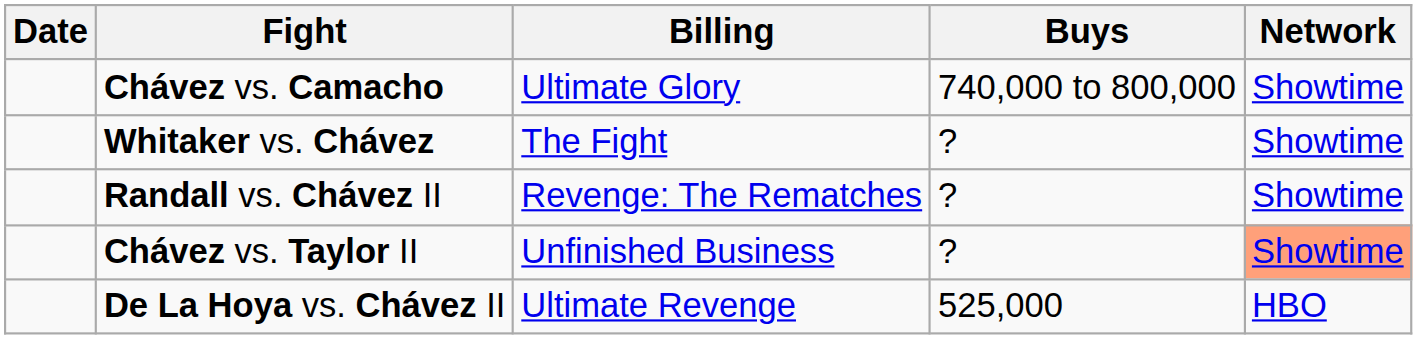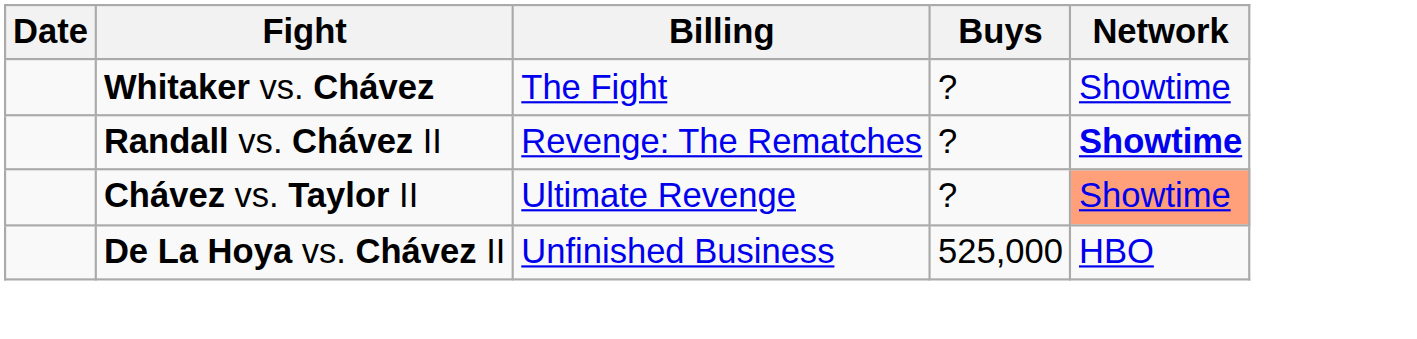- row: Chávez vs. Camacho | Ultimate Glory | 740,000 to 800,000 | Showtime
Randall vs. Chávez II | Network: normal -> bold
Chávez vs. Taylor II | Billing: Unfinished Business -> Ultimate Revenge
De La Hoya vs. Chávez II | Billing: Ultimate Revenge -> Unfinished Business
